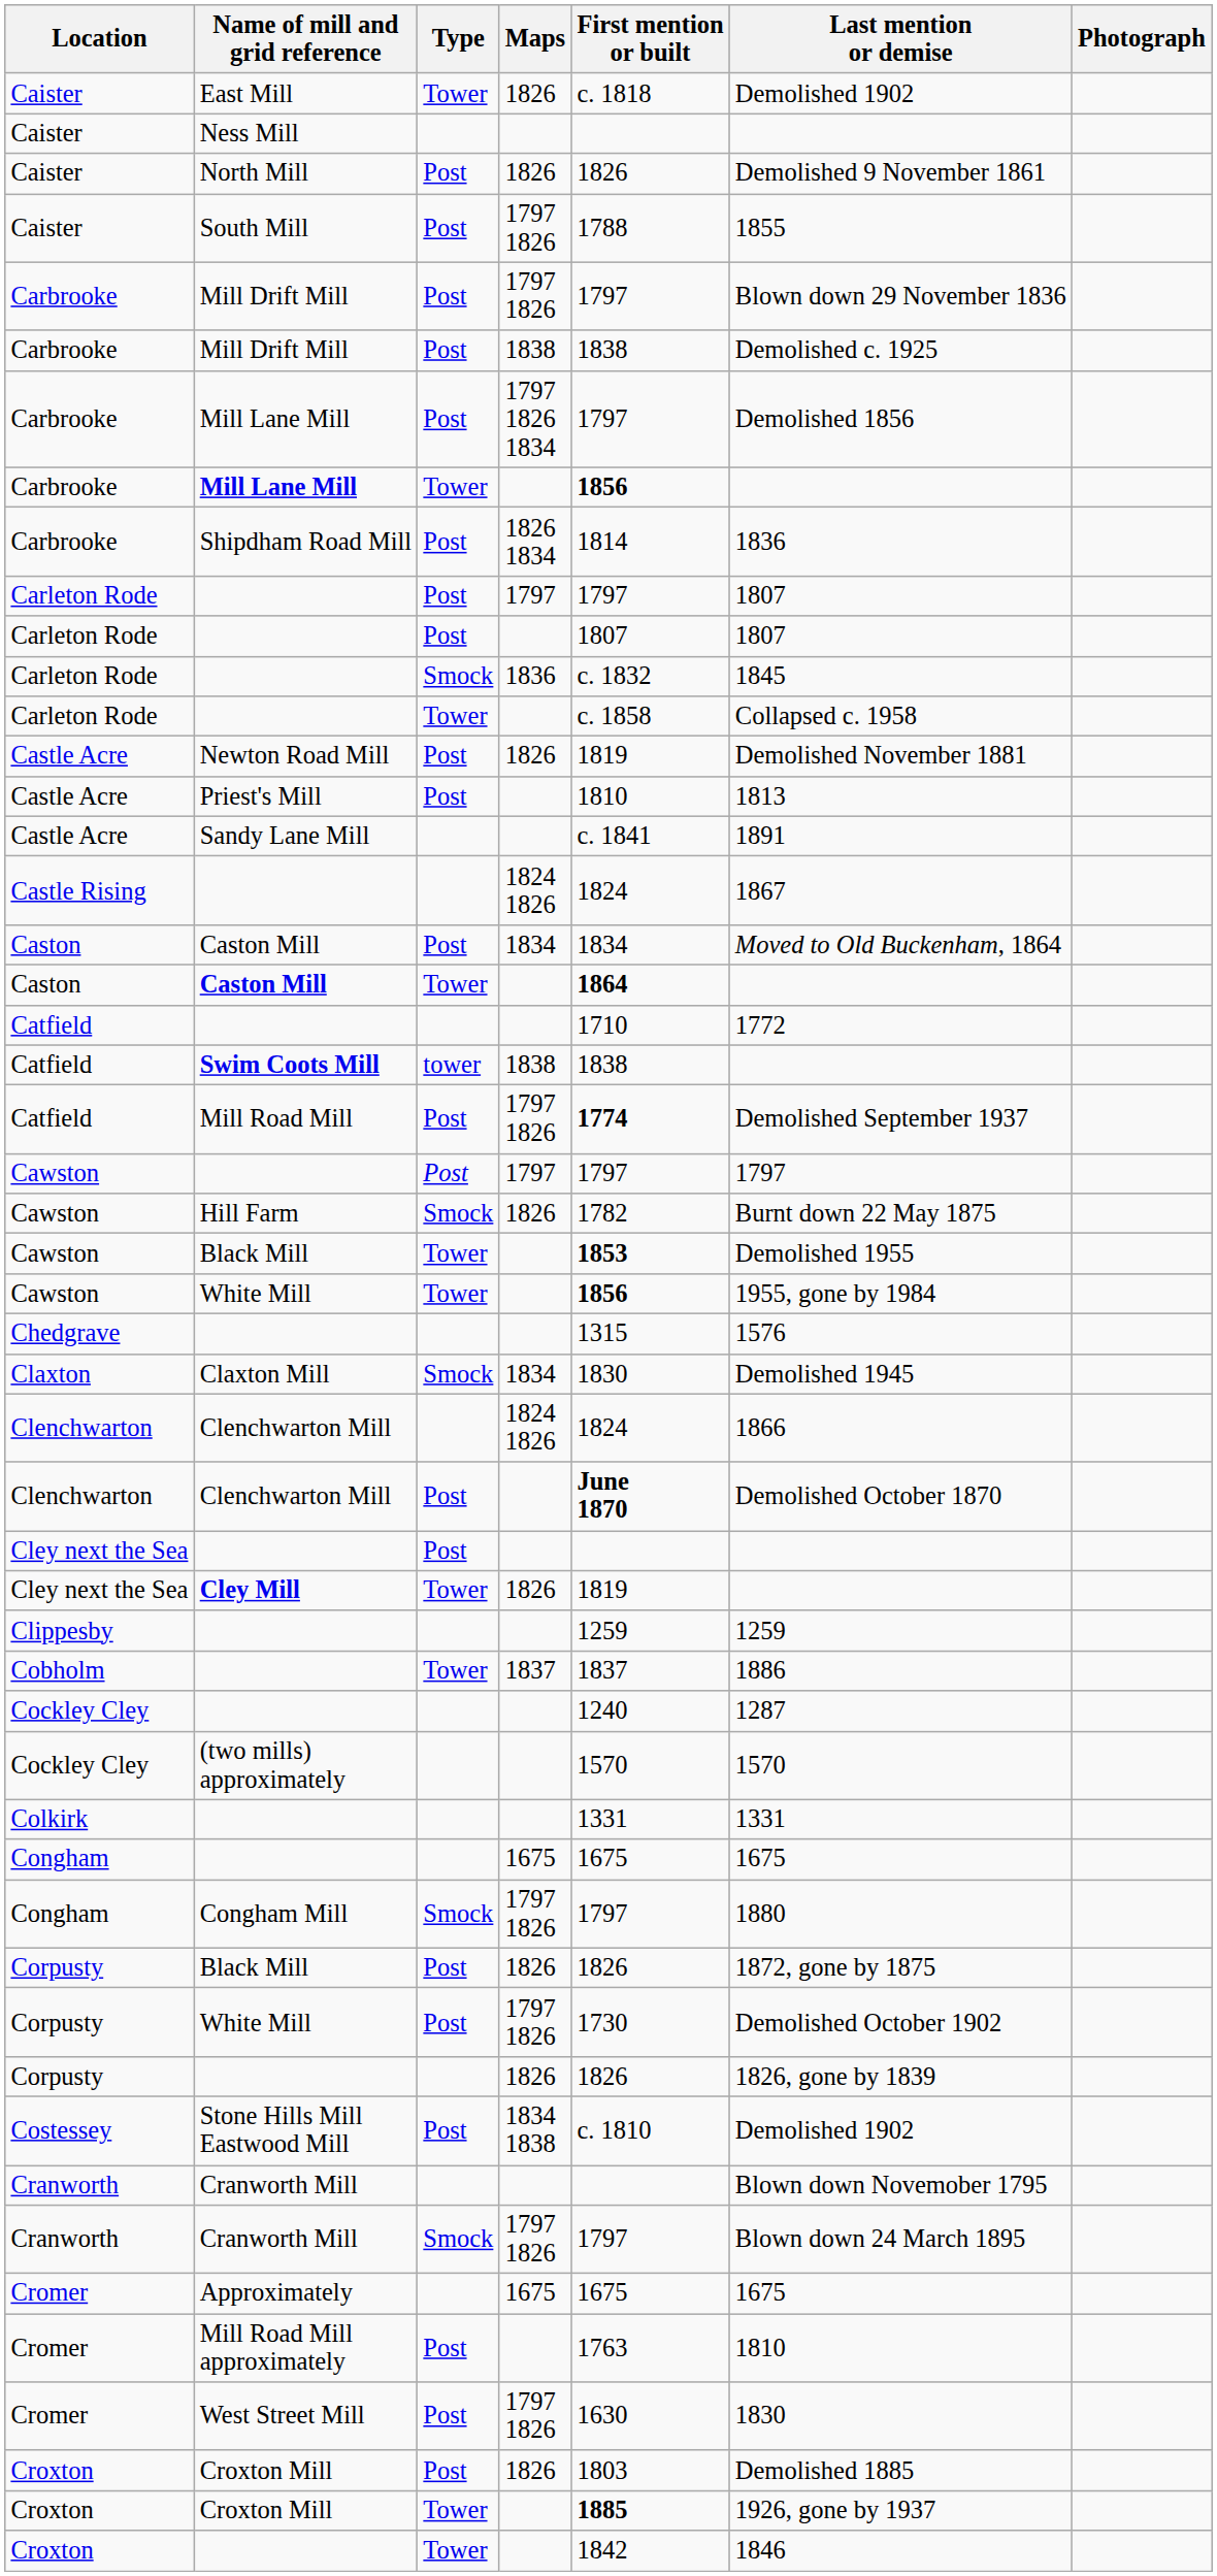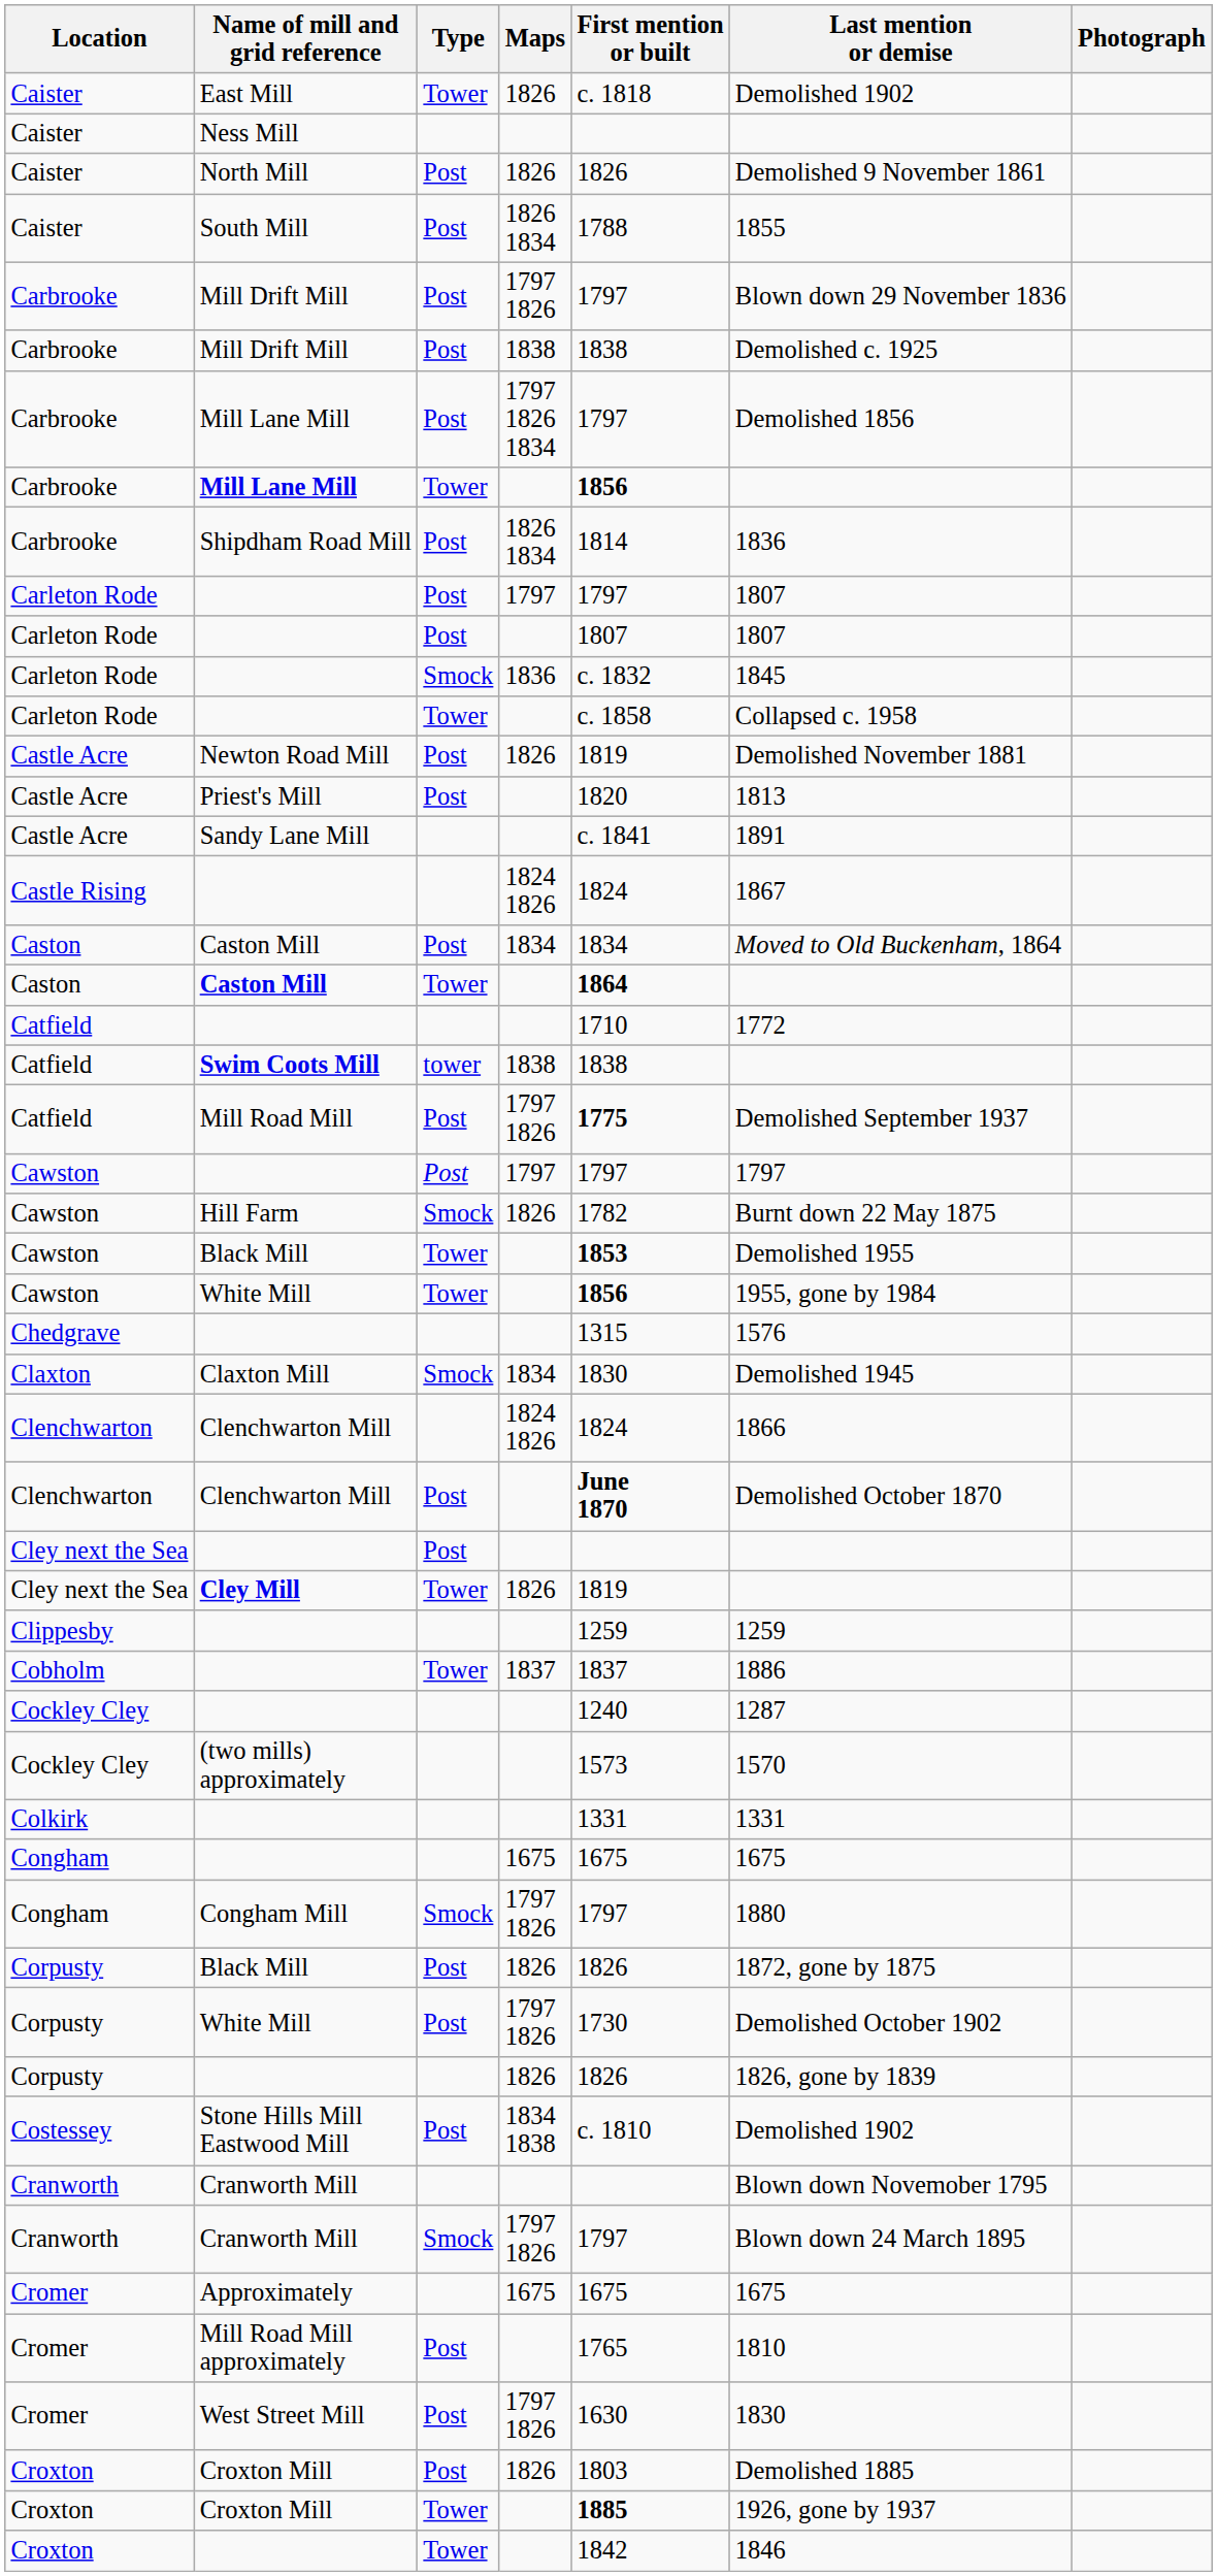South Mill | Maps: 1797 1826 -> 1826 1834
Priest's Mill | First mention or built: 1810 -> 1820
Mill Road Mill | First mention or built: 1774 -> 1775
(two mills) approximately | First mention or built: 1570 -> 1573
Mill Road Mill approximately | First mention or built: 1763 -> 1765
